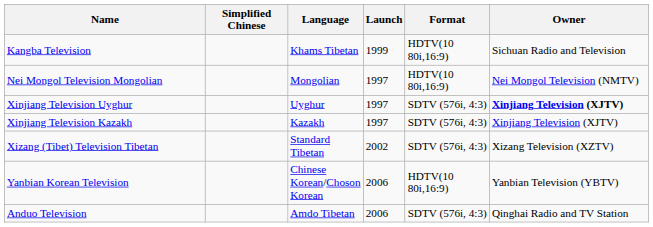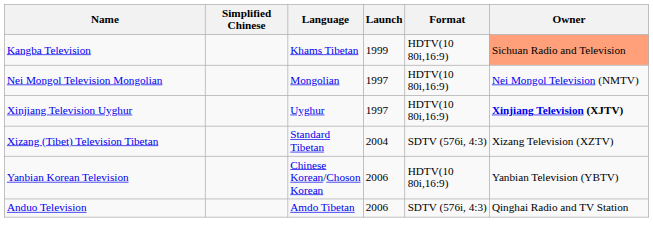Kangba Television | Owner: no background -> lightsalmon background
Xinjiang Television Uyghur | Format: SDTV (576i, 4:3) -> HDTV(10 80i,16:9)
- row: Xinjiang Television Kazakh | Kazakh | 1997 | SDTV (576i, 4:3) | Xinjiang Television (XJTV)
Xizang (Tibet) Television Tibetan | Launch: 2002 -> 2004
